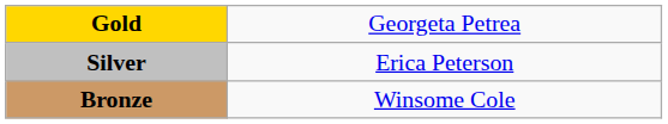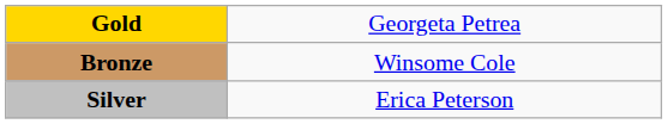rows swapped: Silver <-> Bronze
